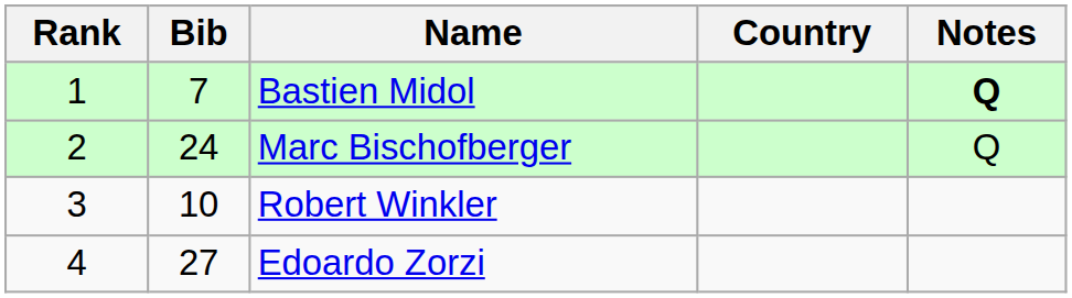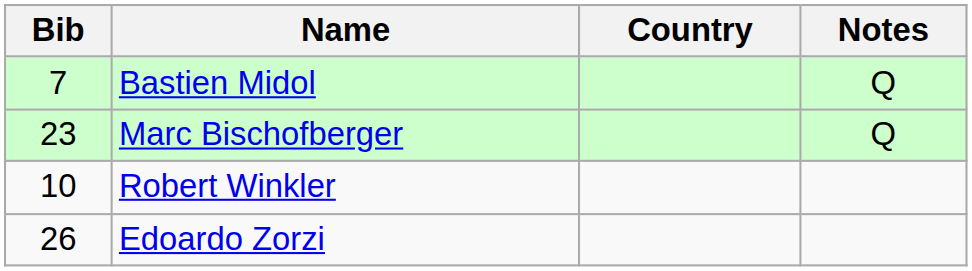- column: Rank | 1 | 2 | 3 | 4
Bastien Midol | Notes: bold -> normal
Marc Bischofberger | Bib: 24 -> 23
Edoardo Zorzi | Bib: 27 -> 26
